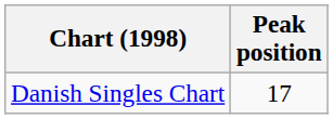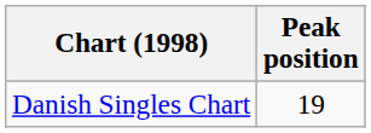Danish Singles Chart | Peak position: 17 -> 19
